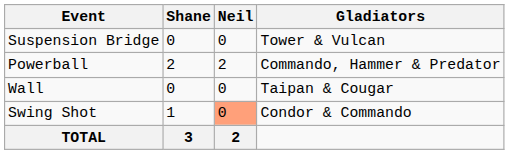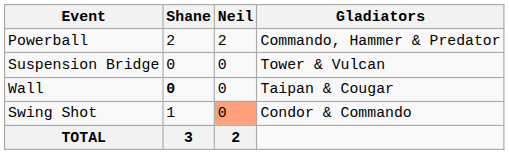rows swapped: Suspension Bridge <-> Powerball
Wall | Shane: normal -> bold
